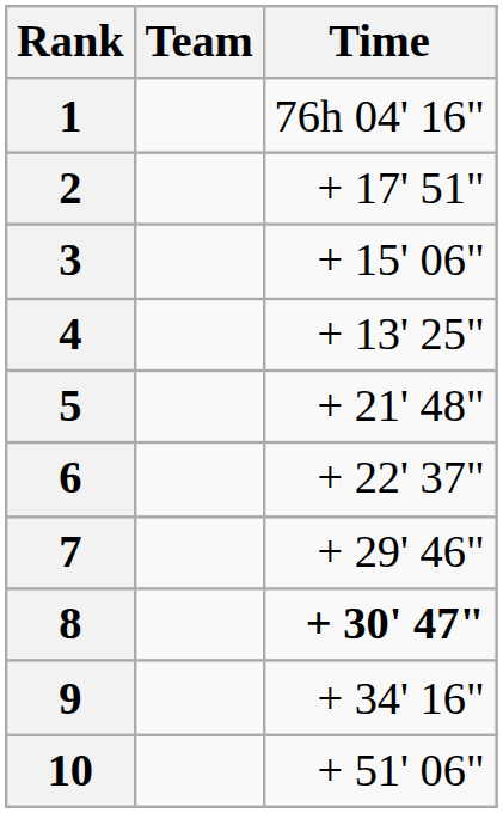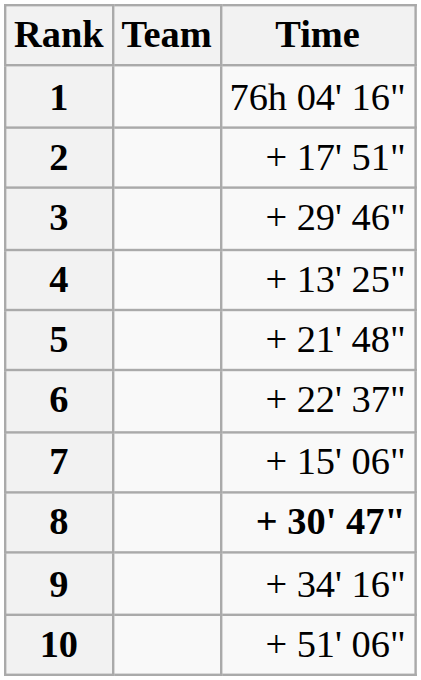3 | Time: + 15' 06" -> + 29' 46"
7 | Time: + 29' 46" -> + 15' 06"
